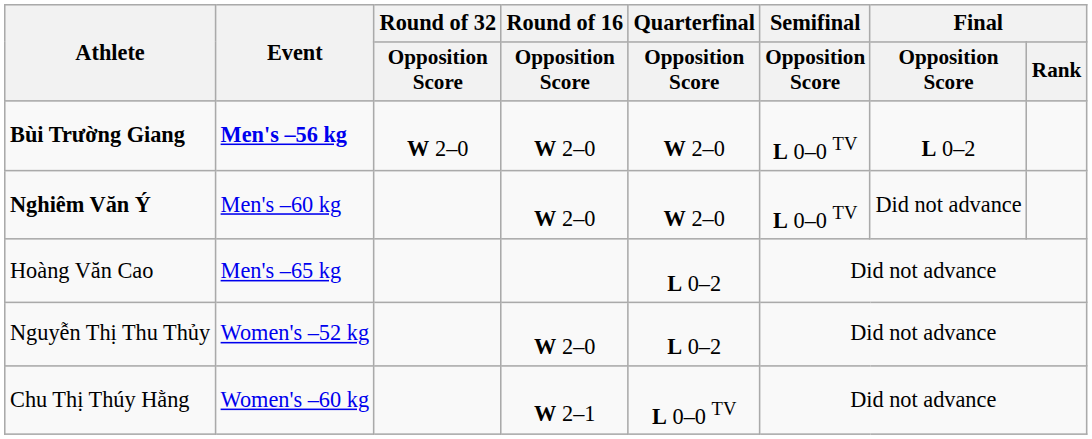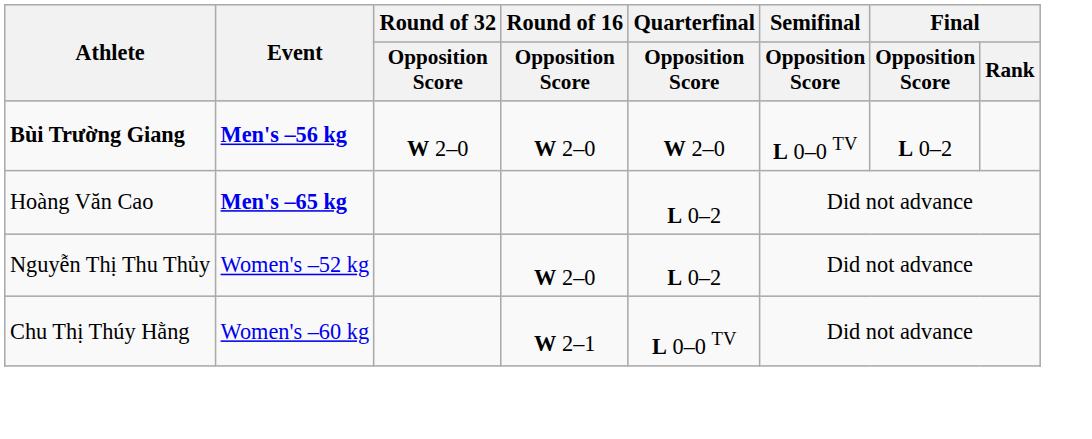- row: Nghiêm Văn Ý | Men's –60 kg | W 2–0 | W 2–0 | L 0–0 TV | Did not advance
Hoàng Văn Cao | Event: normal -> bold
